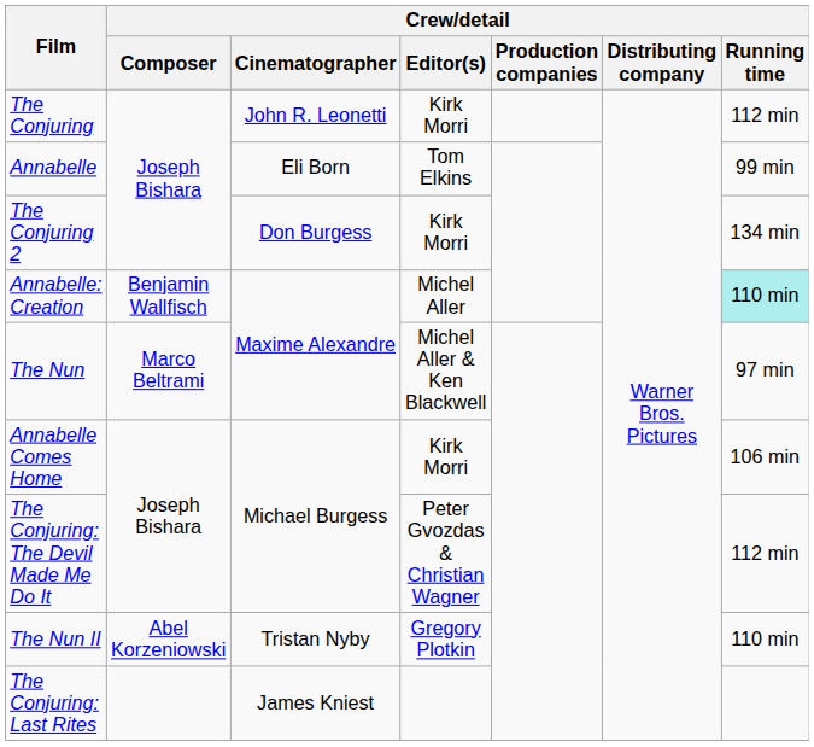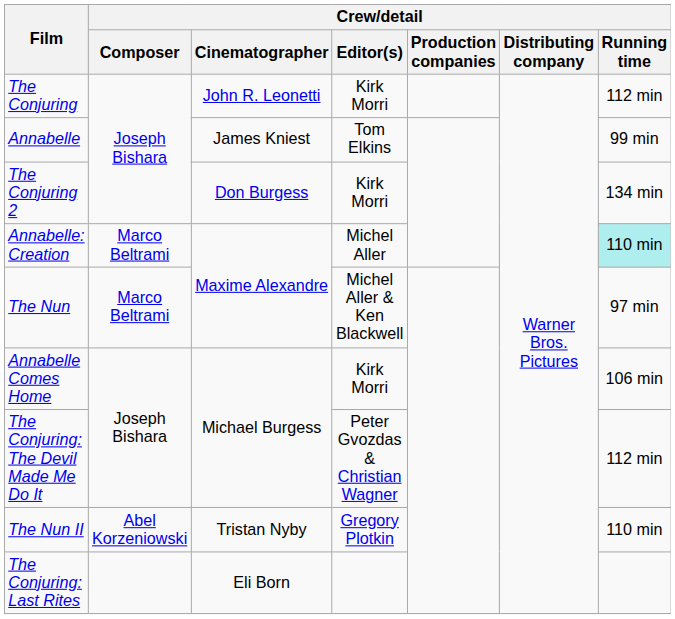Annabelle | Crew/detail / Cinematographer: Eli Born -> James Kniest
Annabelle: Creation | Crew/detail / Composer: Benjamin Wallfisch -> Marco Beltrami
The Conjuring: Last Rites | Crew/detail / Cinematographer: James Kniest -> Eli Born
